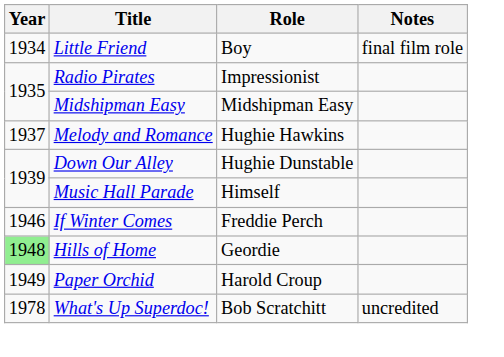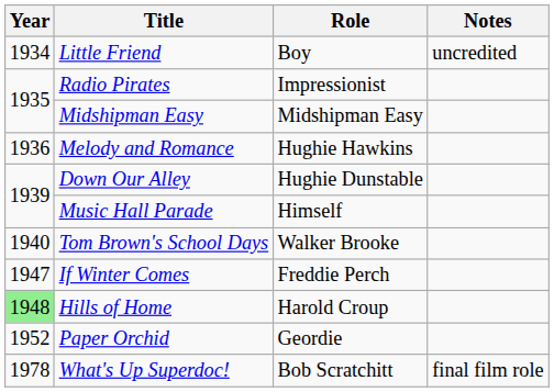Little Friend | Notes: final film role -> uncredited
Melody and Romance | Year: 1937 -> 1936
+ row: 1940 | Tom Brown's School Days | Walker Brooke
If Winter Comes | Year: 1946 -> 1947
Hills of Home | Role: Geordie -> Harold Croup
Paper Orchid | Year: 1949 -> 1952
Paper Orchid | Role: Harold Croup -> Geordie
What's Up Superdoc! | Notes: uncredited -> final film role
